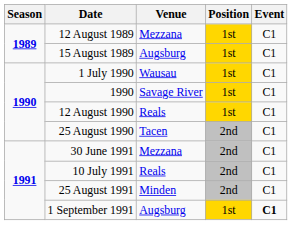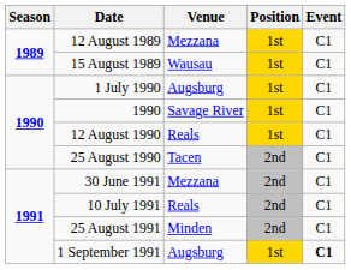15 August 1989 | Venue: Augsburg -> Wausau
1 July 1990 | Venue: Wausau -> Augsburg
